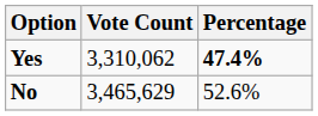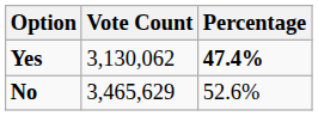Yes | Vote Count: 3,310,062 -> 3,130,062
